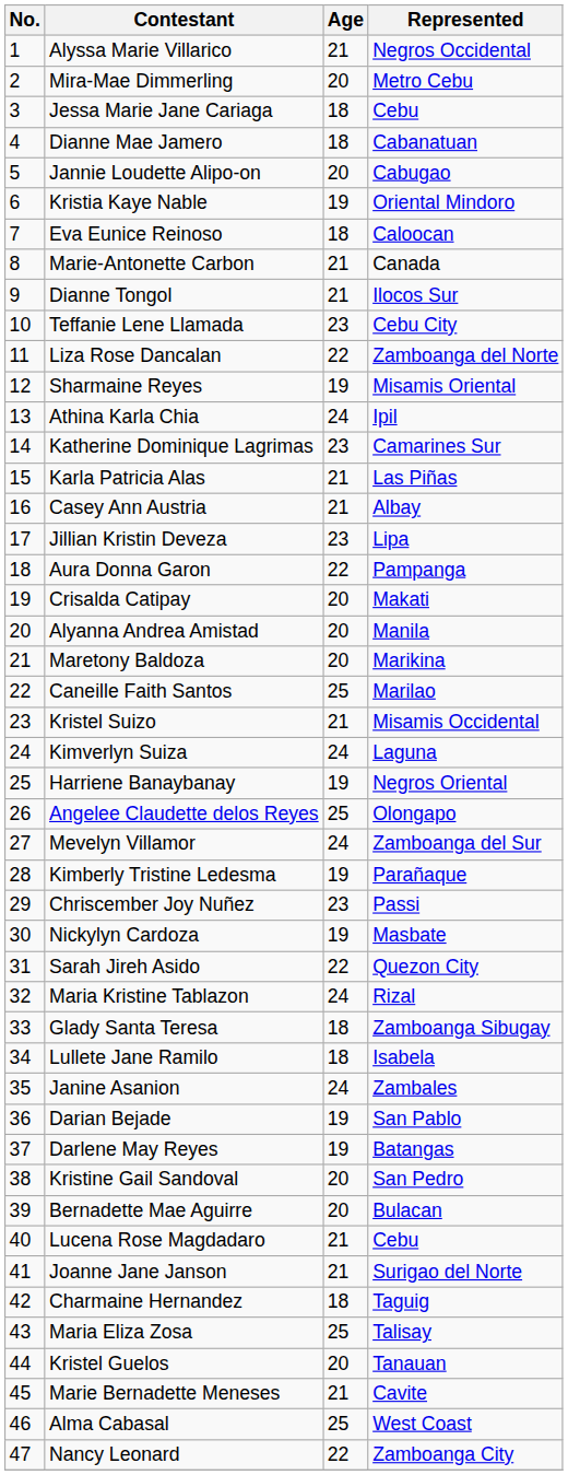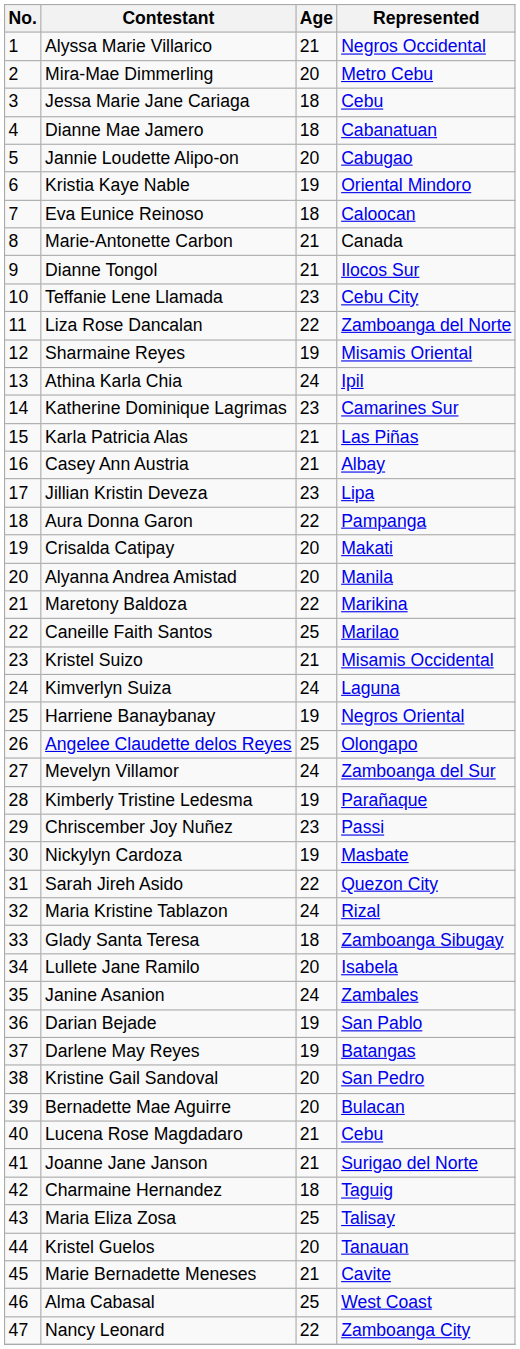Maretony Baldoza | Age: 20 -> 22
Lullete Jane Ramilo | Age: 18 -> 20
